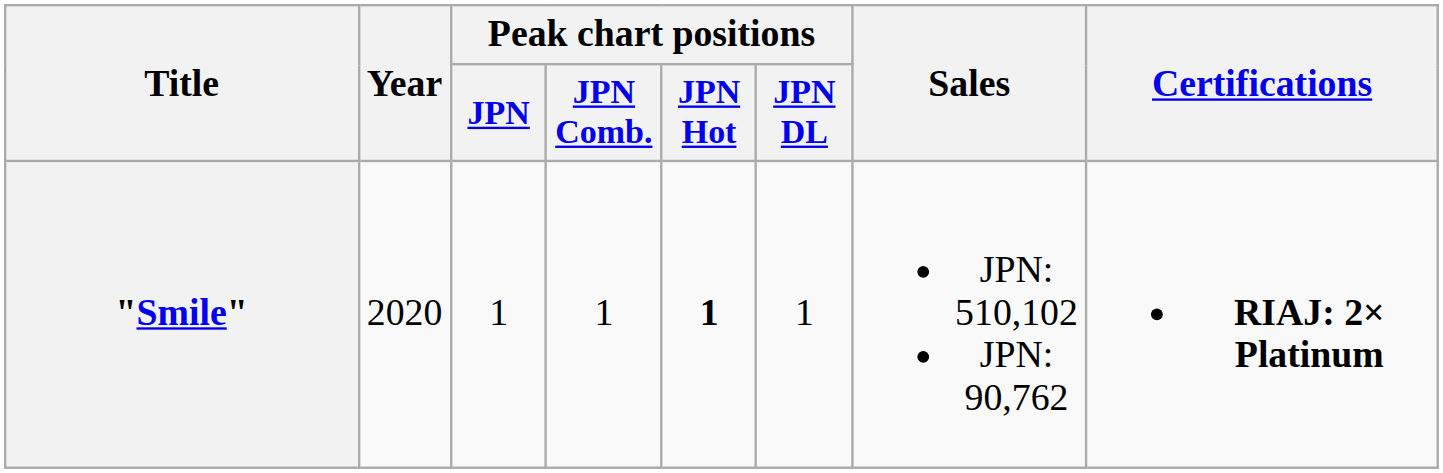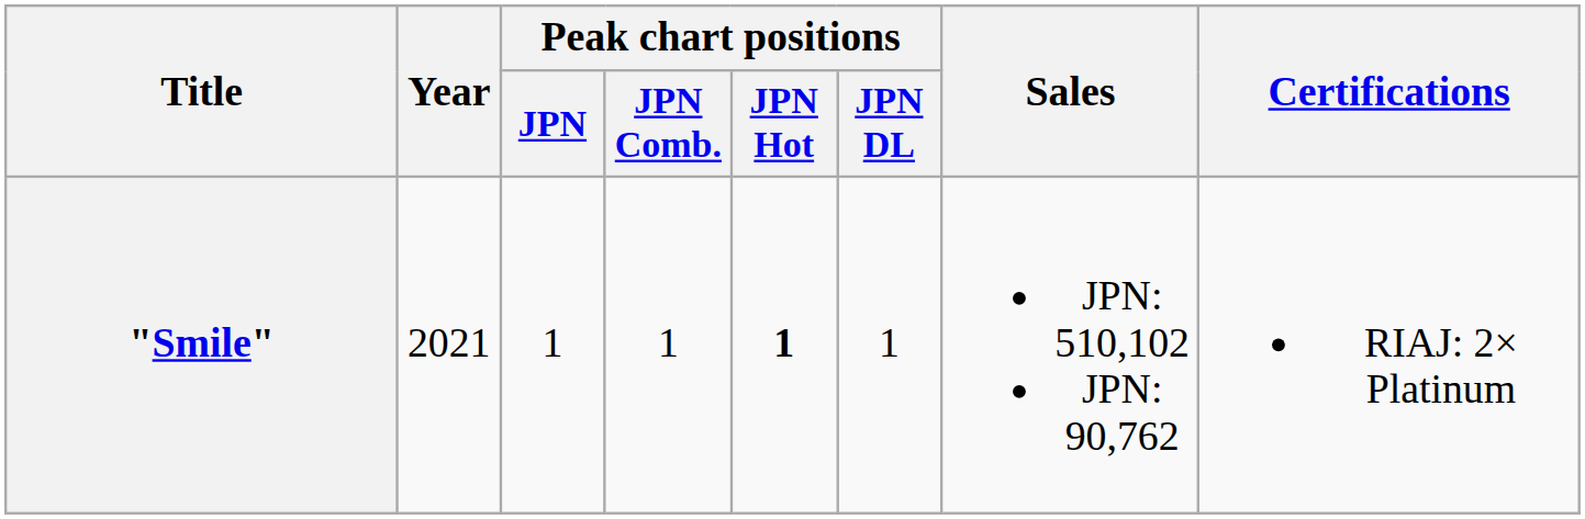"Smile" | Year: 2020 -> 2021
"Smile" | Certifications: bold -> normal
